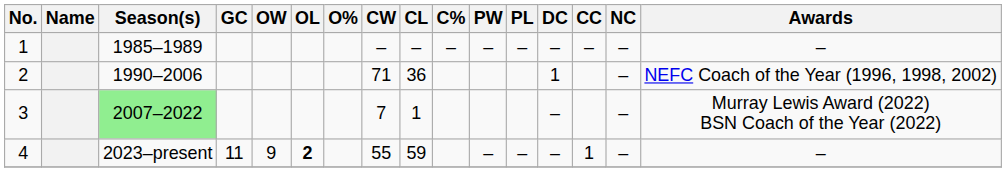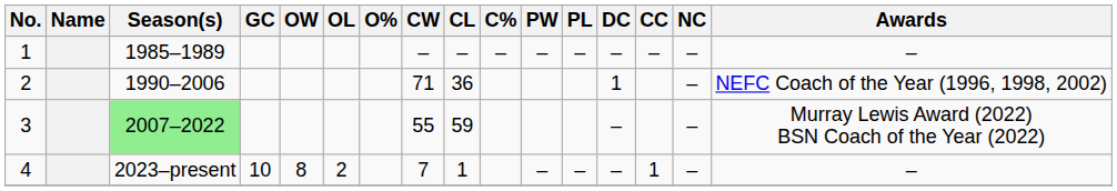3 | CW: 7 -> 55
3 | CL: 1 -> 59
4 | GC: 11 -> 10
4 | OW: 9 -> 8
4 | OL: bold -> normal
4 | CW: 55 -> 7
4 | CL: 59 -> 1
